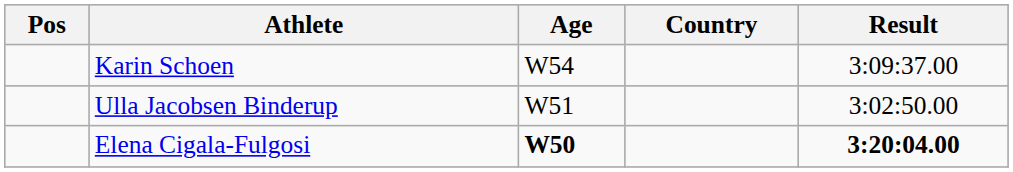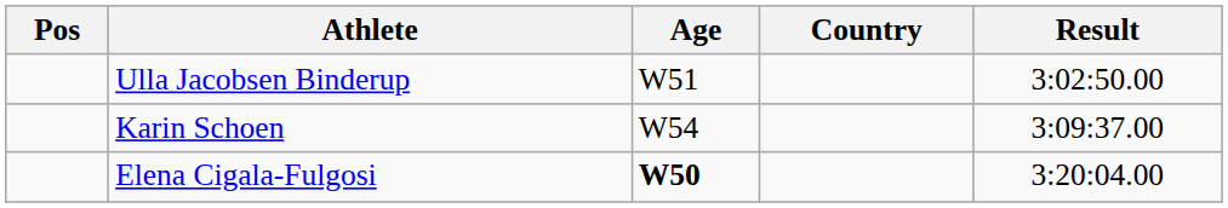rows swapped: Ulla Jacobsen Binderup <-> Karin Schoen
Elena Cigala-Fulgosi | Result: bold -> normal
